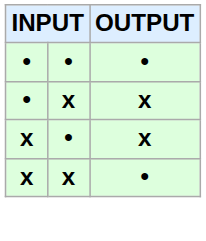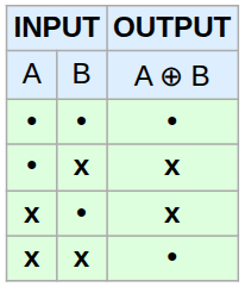+ row: A | B | A ⊕ B
